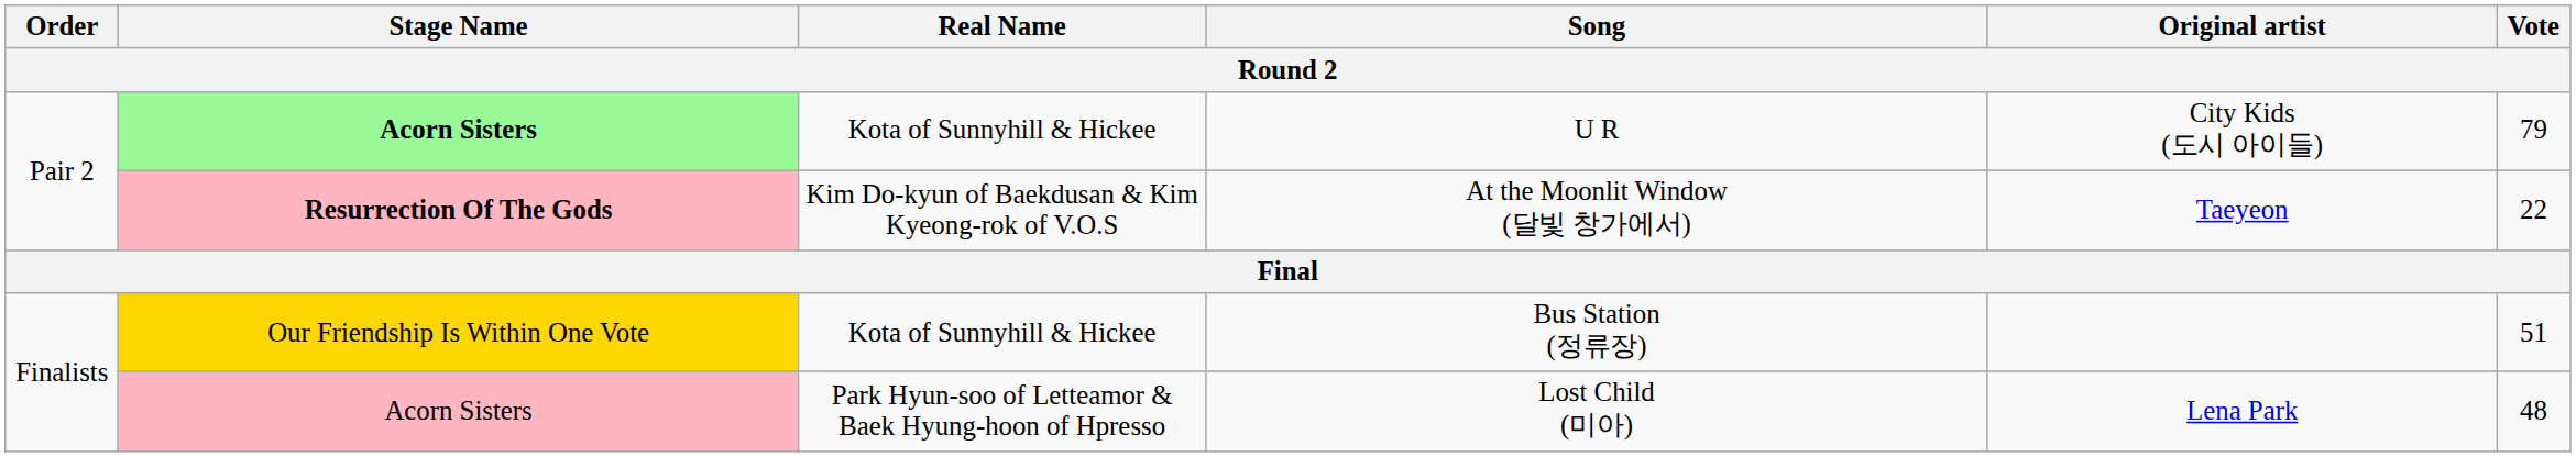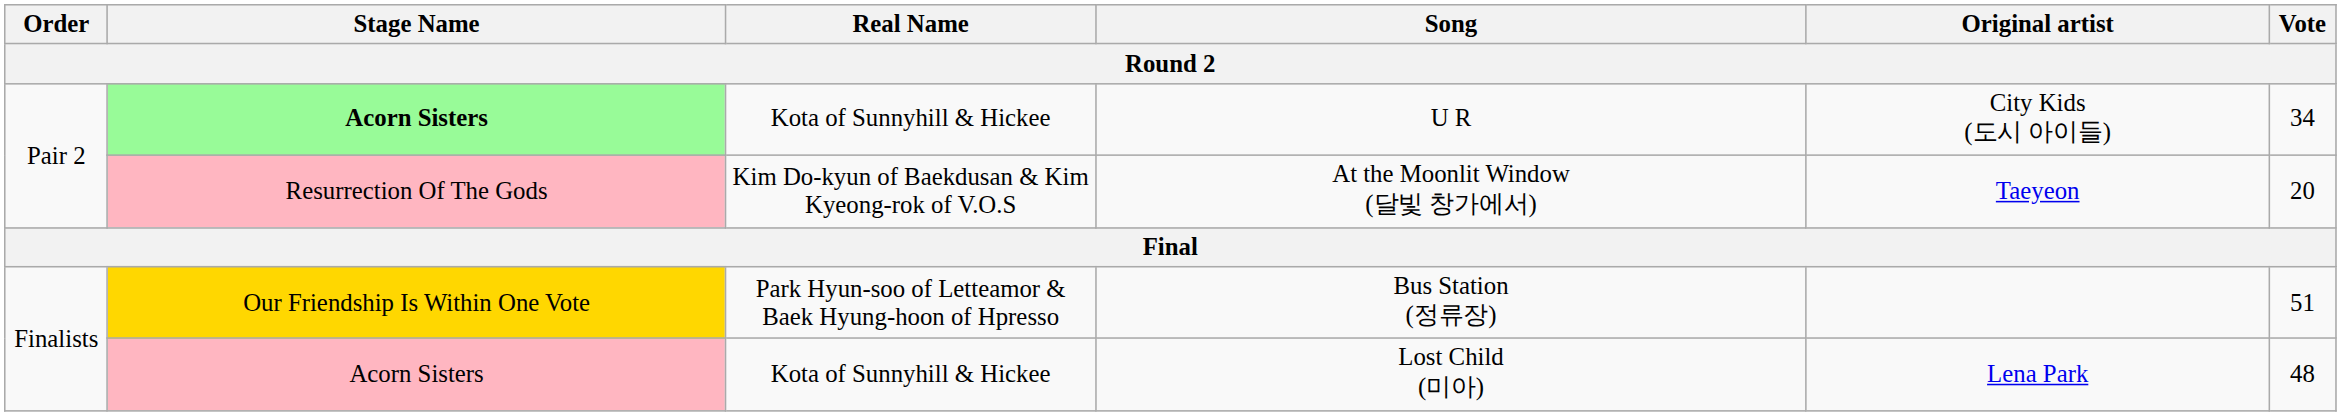U R | Vote: 79 -> 34
At the Moonlit Window (달빛 창가에서) | Stage Name: bold -> normal
At the Moonlit Window (달빛 창가에서) | Vote: 22 -> 20
Bus Station (정류장) | Real Name: Kota of Sunnyhill & Hickee -> Park Hyun-soo of Letteamor & Baek Hyung-hoon of Hpresso
Lost Child (미아) | Real Name: Park Hyun-soo of Letteamor & Baek Hyung-hoon of Hpresso -> Kota of Sunnyhill & Hickee
